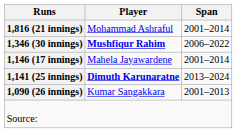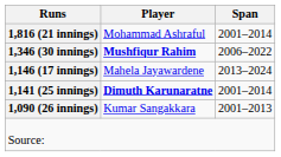1,146 (17 innings) | Span: 2001–2014 -> 2013–2024
1,141 (25 innings) | Span: 2013–2024 -> 2001–2014
